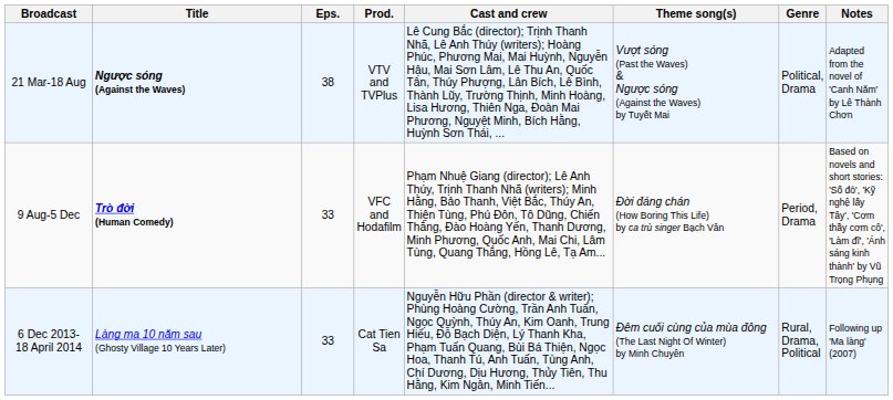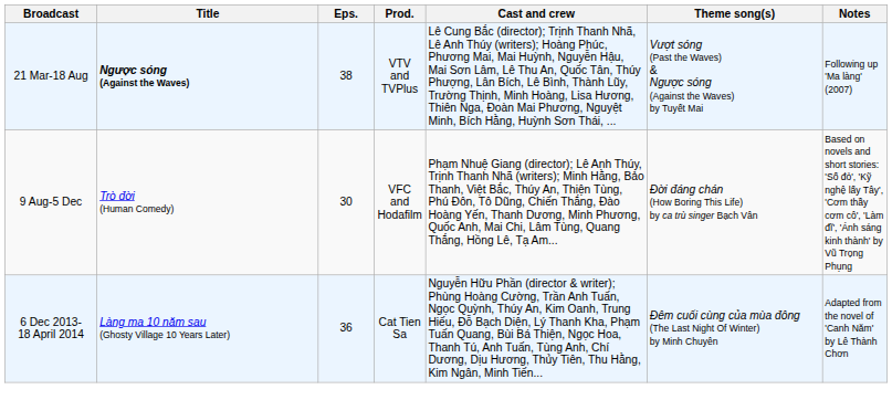- column: Genre | Political, Drama | Period, Drama | Rural, Drama, Political
21 Mar-18 Aug | Notes: Adapted from the novel of 'Canh Năm' by Lê Thành Chơn -> Following up 'Ma làng' (2007)
9 Aug-5 Dec | Title: bold -> normal
9 Aug-5 Dec | Eps.: 33 -> 30
6 Dec 2013- 18 April 2014 | Eps.: 33 -> 36
6 Dec 2013- 18 April 2014 | Notes: Following up 'Ma làng' (2007) -> Adapted from the novel of 'Canh Năm' by Lê Thành Chơn
